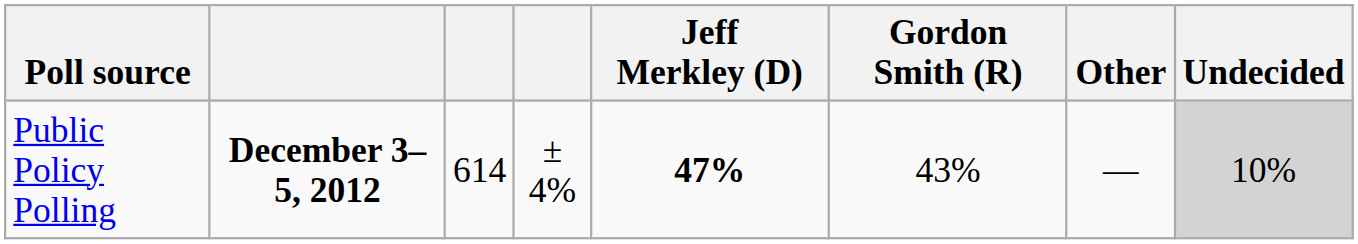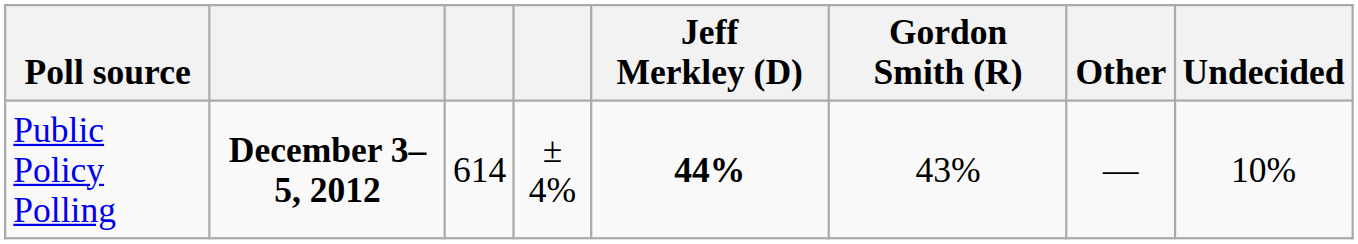Public Policy Polling | Jeff Merkley (D): 47% -> 44%
Public Policy Polling | Undecided: lightgrey background -> no background
